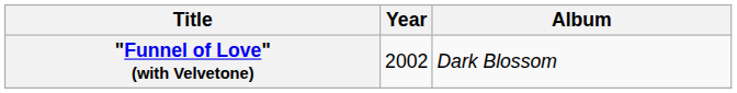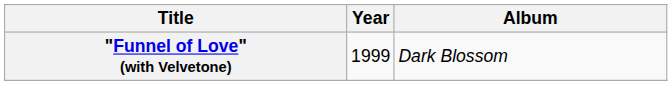"Funnel of Love" (with Velvetone) | Year: 2002 -> 1999
